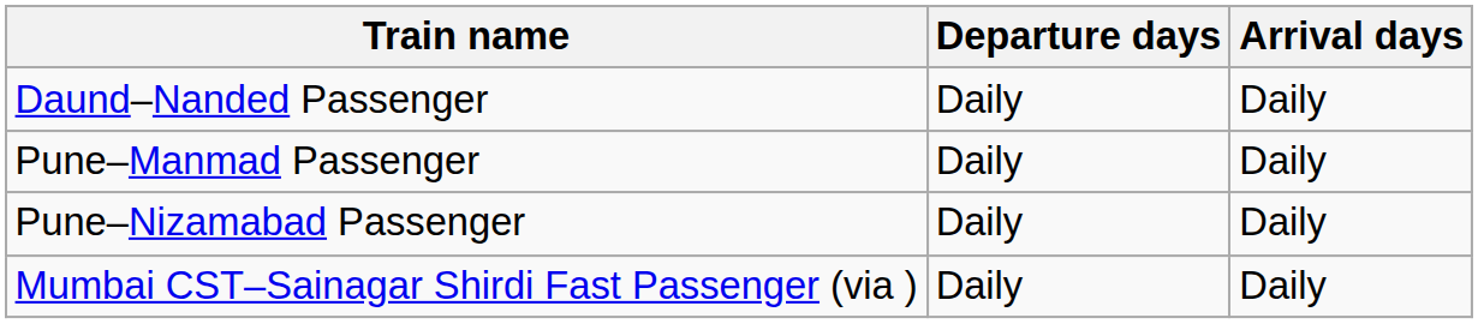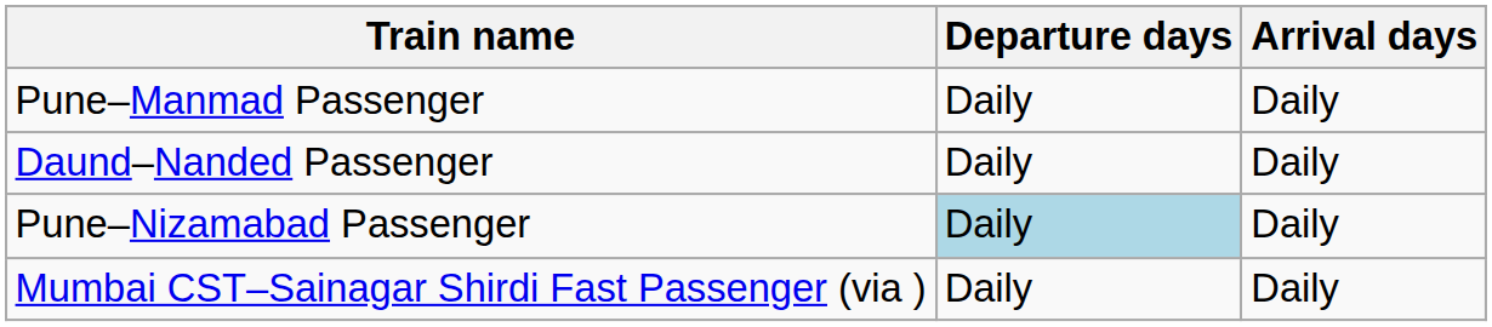rows swapped: Daund–Nanded Passenger <-> Pune–Manmad Passenger
Pune–Nizamabad Passenger | Departure days: no background -> lightblue background
